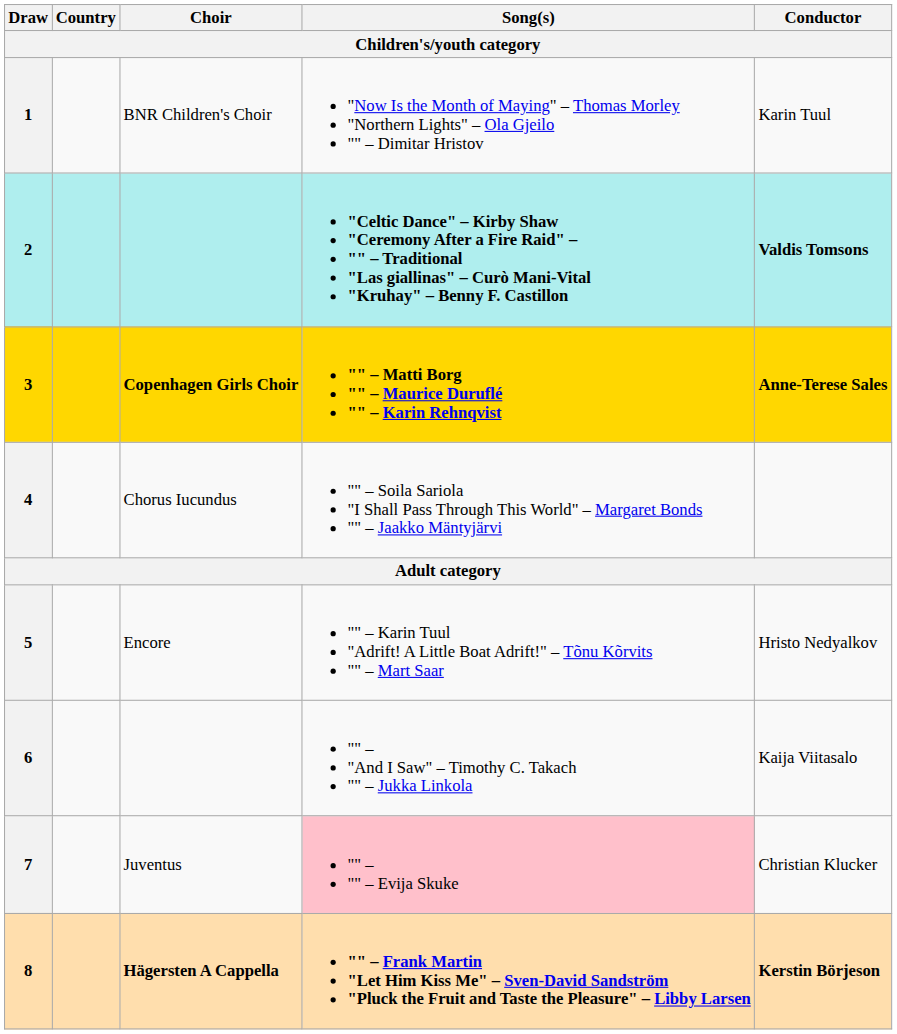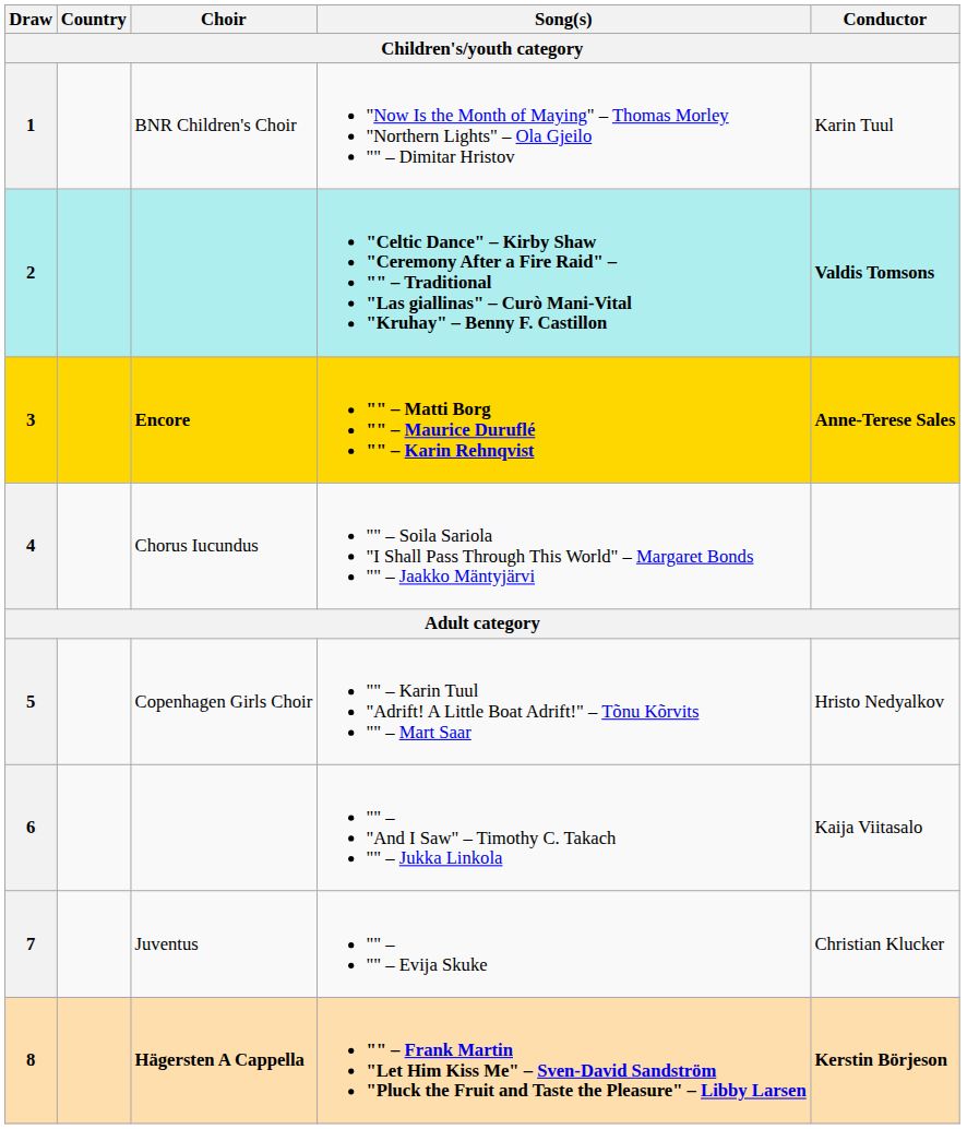3 | Choir: Copenhagen Girls Choir -> Encore
5 | Choir: Encore -> Copenhagen Girls Choir
7 | Song(s): pink background -> no background
